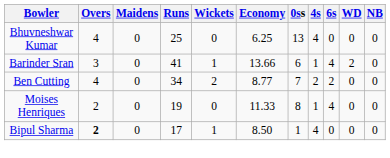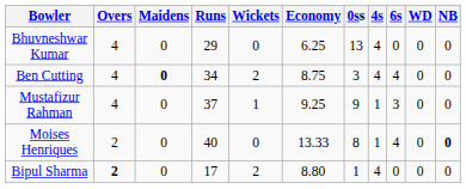Bhuvneshwar Kumar | Runs: 25 -> 29
- row: Barinder Sran | 3 | 0 | 41 | 1 | 13.66 | 6 | 1 | 4 | 2 | 0
Ben Cutting | Maidens: normal -> bold
Ben Cutting | Economy: 8.77 -> 8.75
Ben Cutting | 0ss: 7 -> 3
Ben Cutting | 4s: 2 -> 4
Ben Cutting | 6s: 2 -> 4
+ row: Mustafizur Rahman | 4 | 0 | 37 | 1 | 9.25 | 9 | 1 | 3 | 0 | 0
Moises Henriques | Runs: 19 -> 40
Moises Henriques | Economy: 11.33 -> 13.33
Moises Henriques | NB: normal -> bold
Bipul Sharma | Wickets: 1 -> 2
Bipul Sharma | Economy: 8.50 -> 8.80
